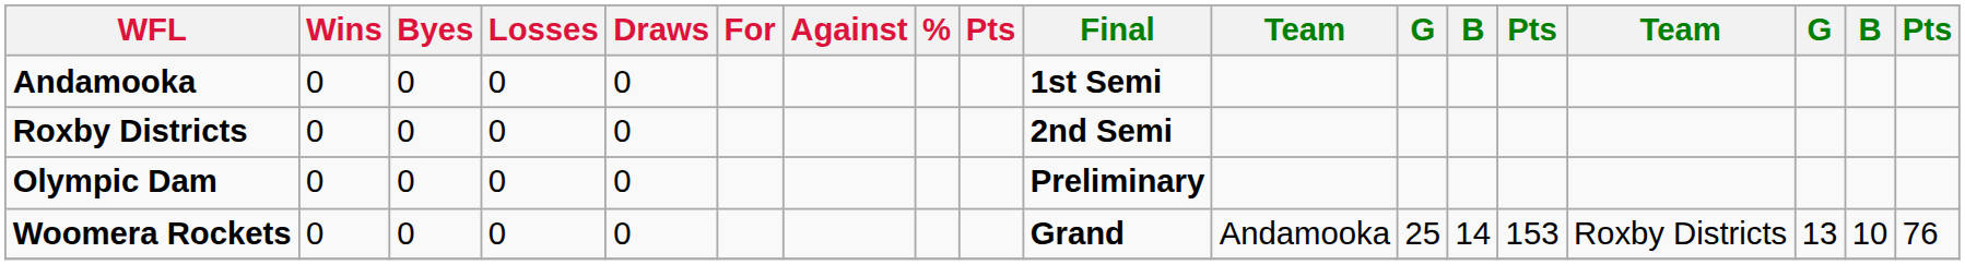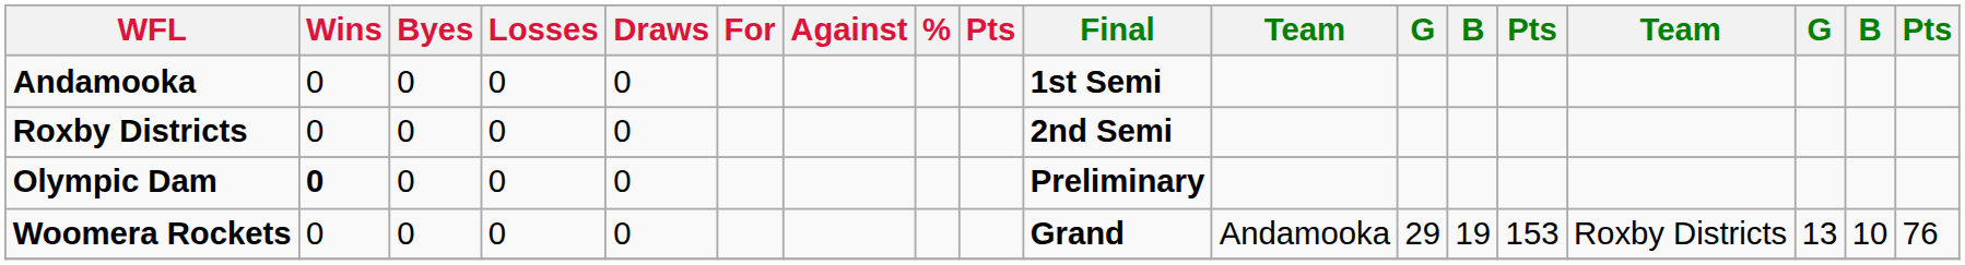Olympic Dam | Wins: normal -> bold
Woomera Rockets | column 12: 25 -> 29
Woomera Rockets | column 13: 14 -> 19
